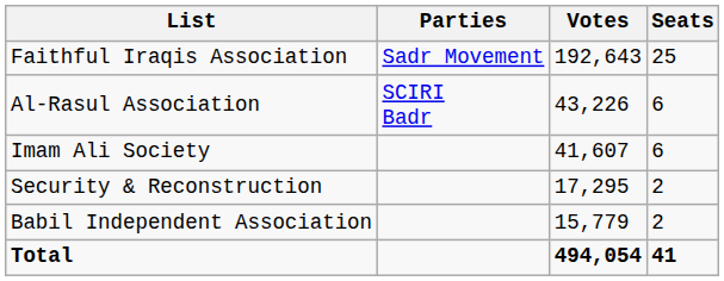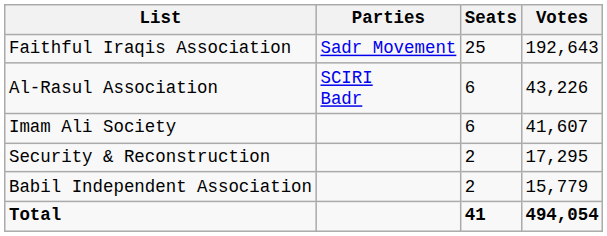columns swapped: Votes <-> Seats
